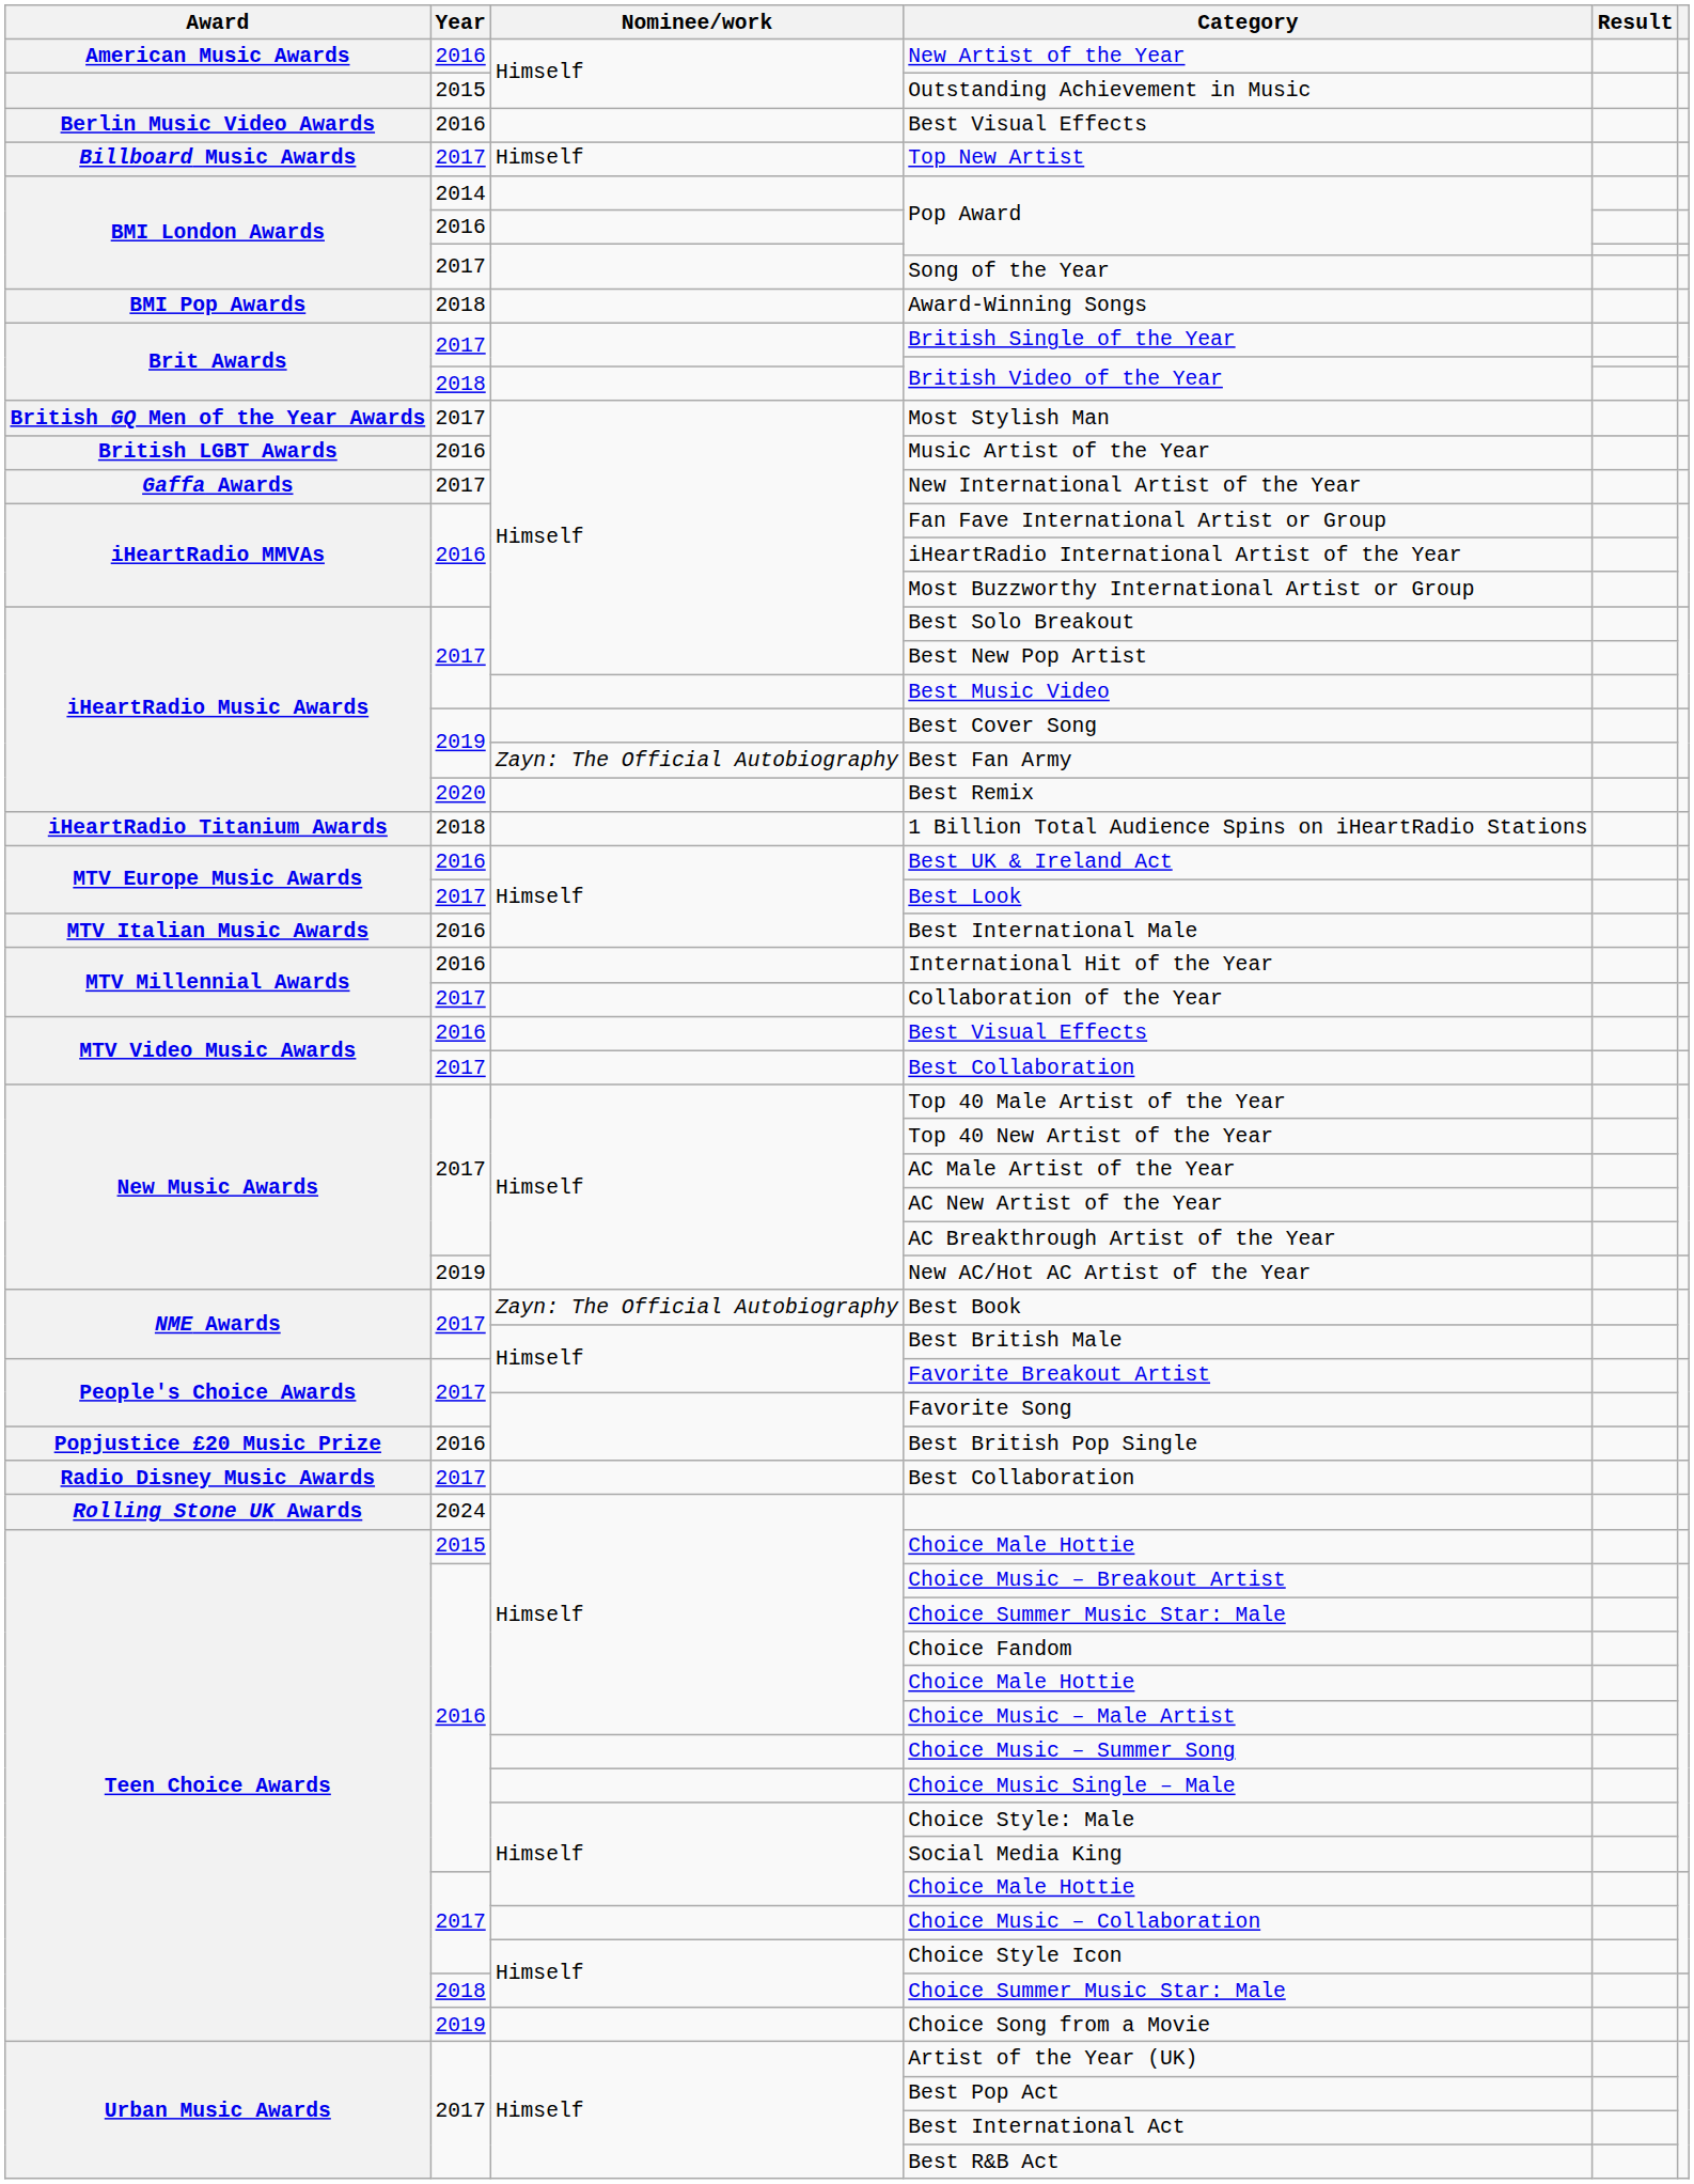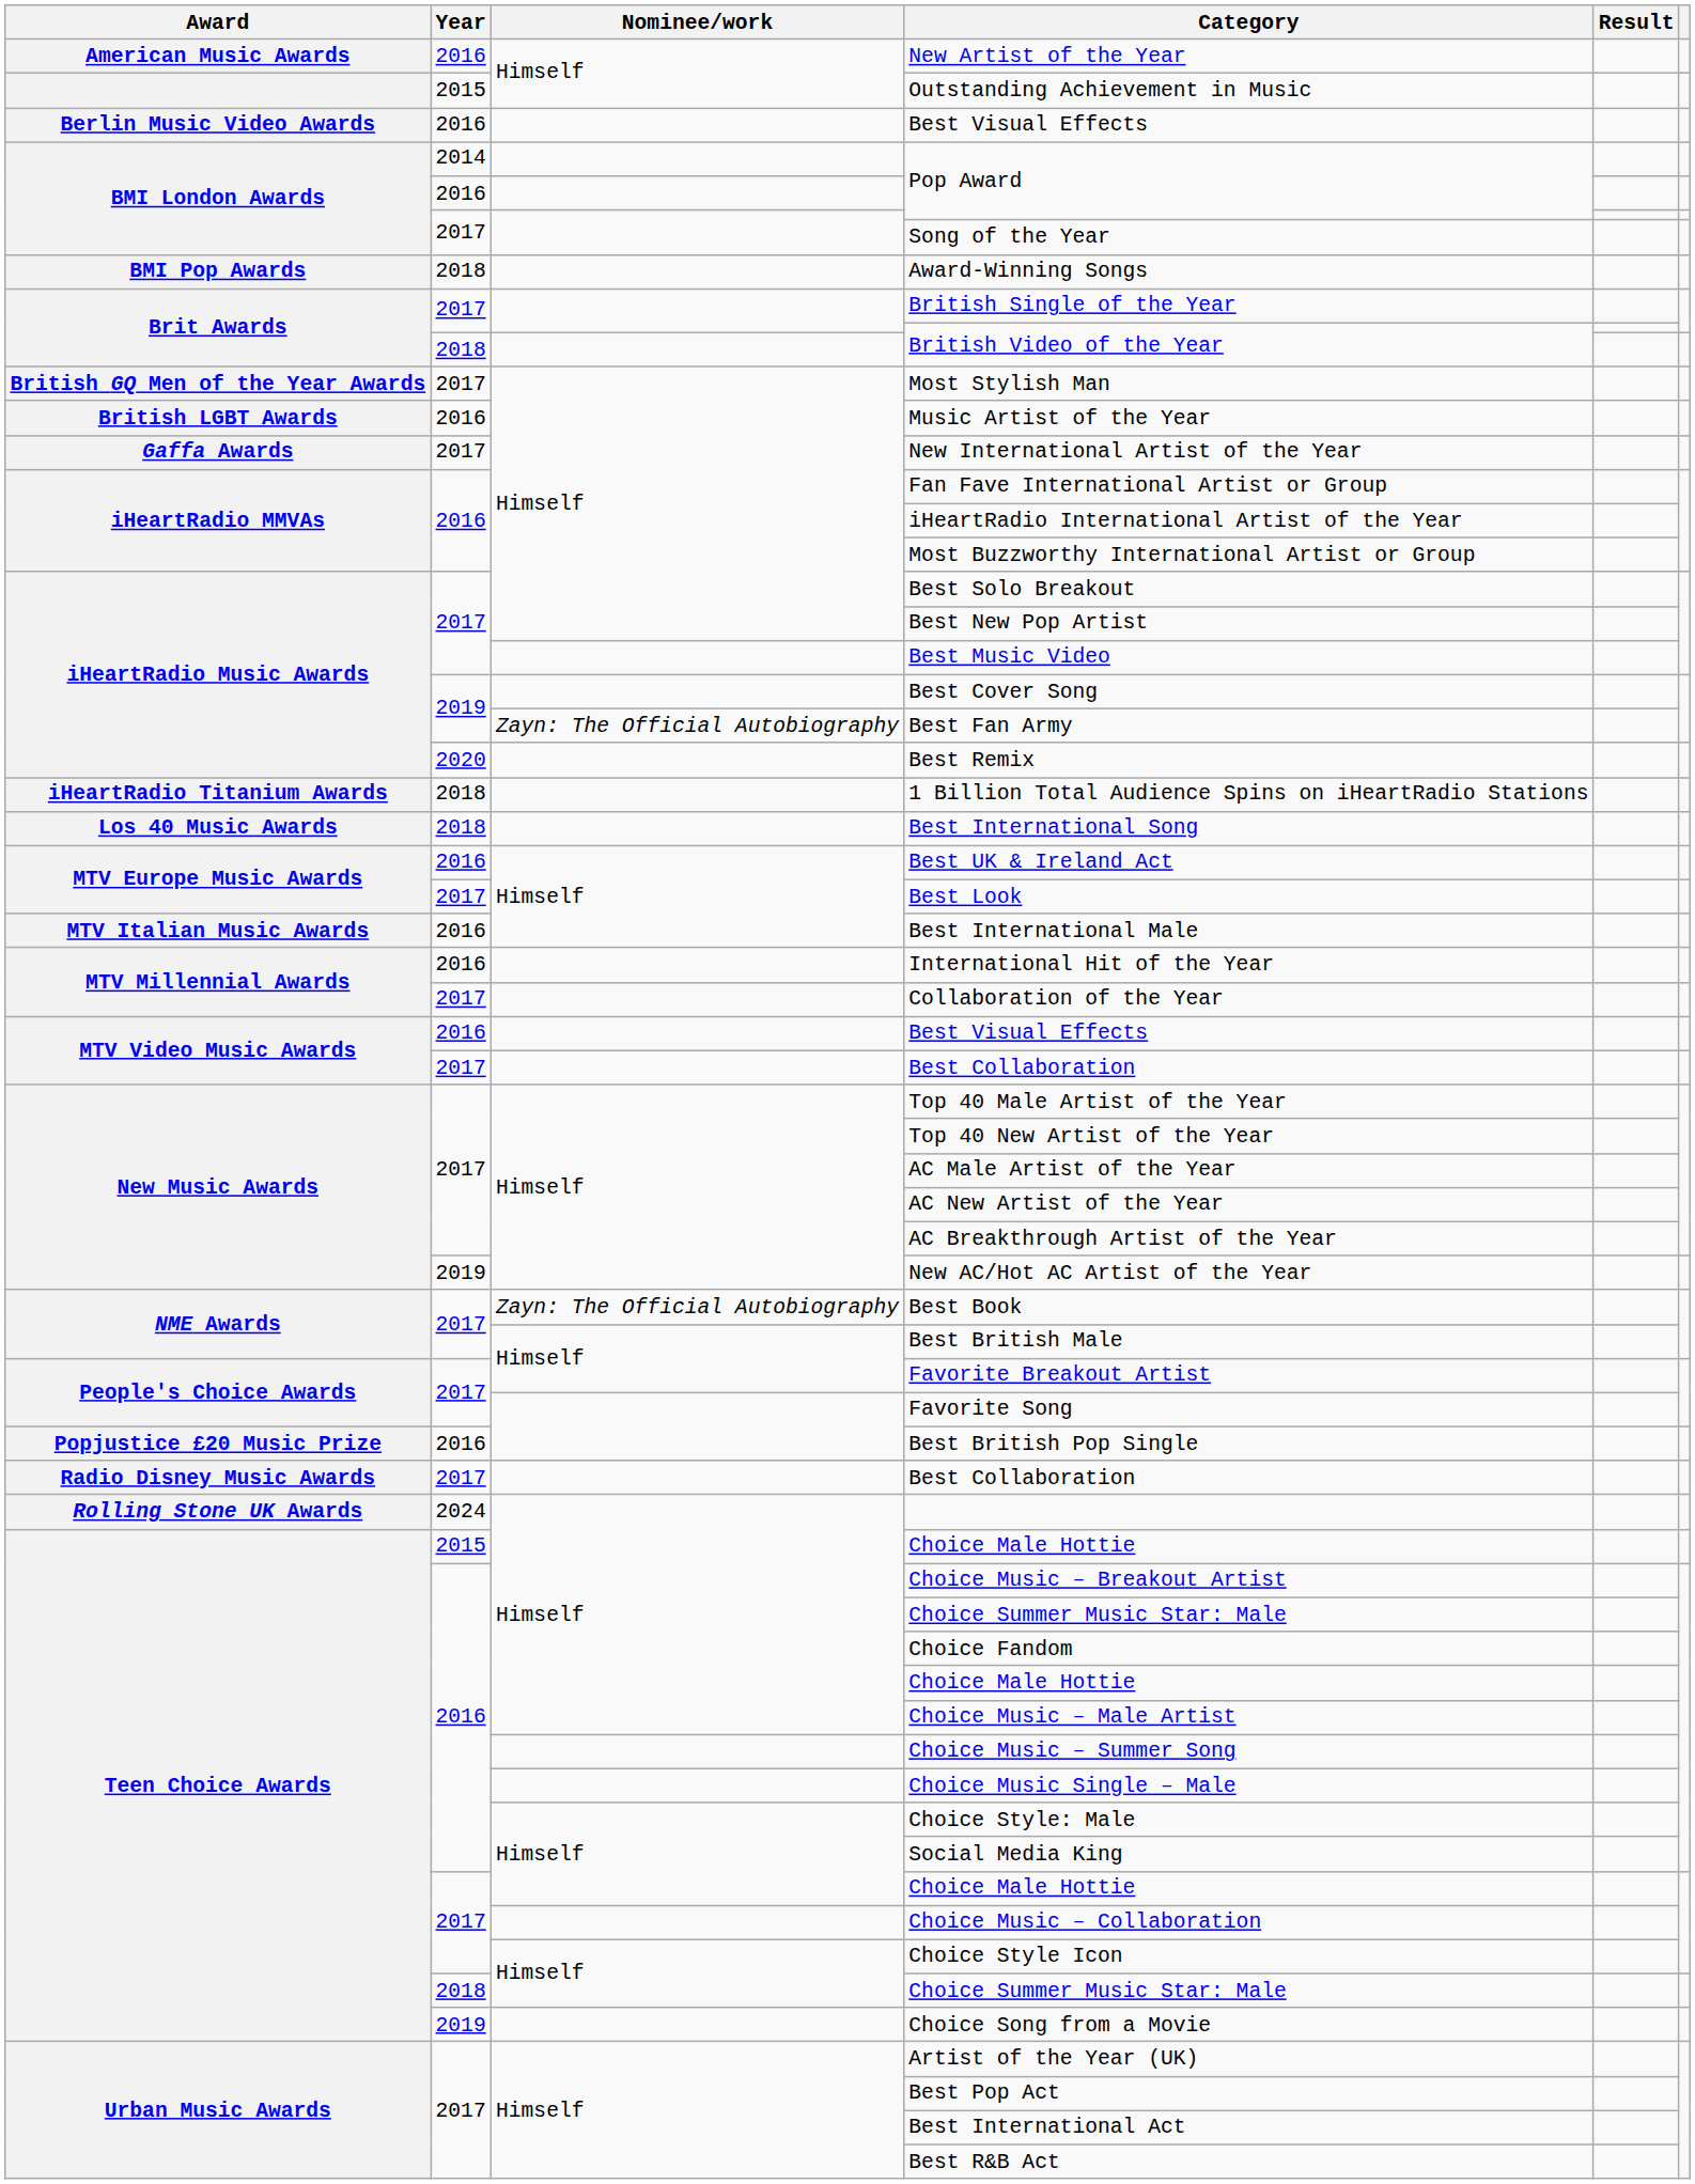- row: Billboard Music Awards | 2017 | Himself | Top New Artist
+ row: Los 40 Music Awards | 2018 | Best International Song
